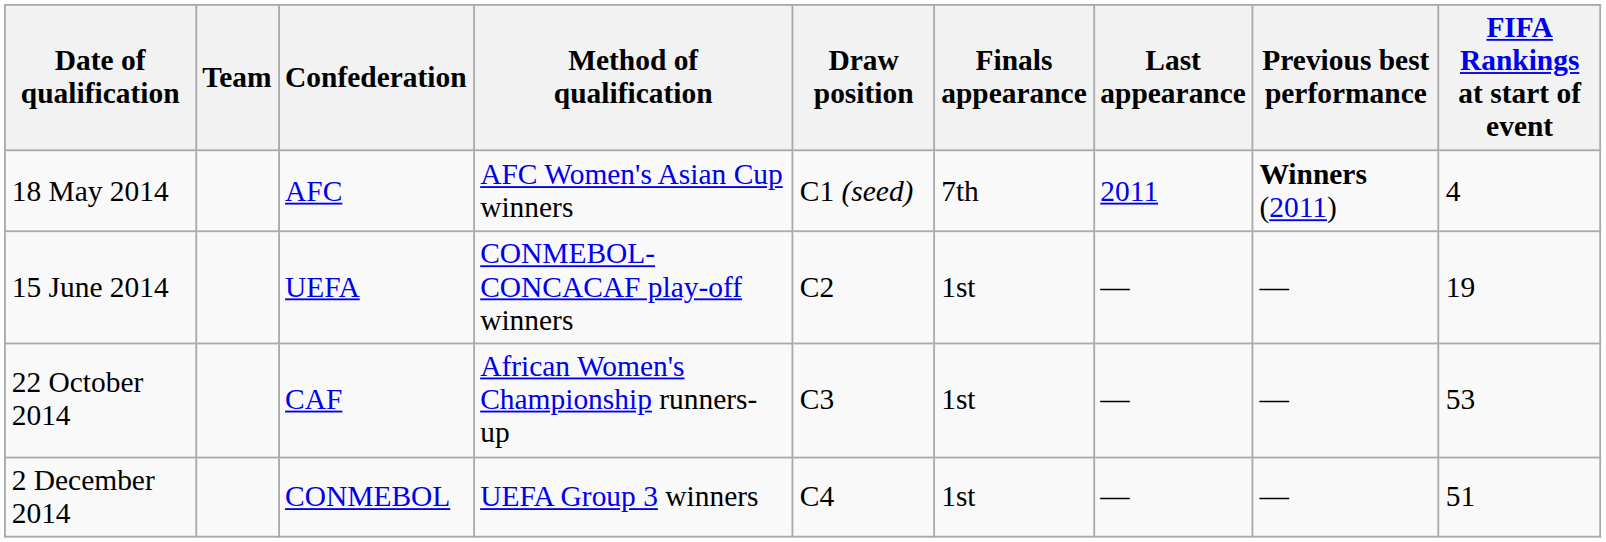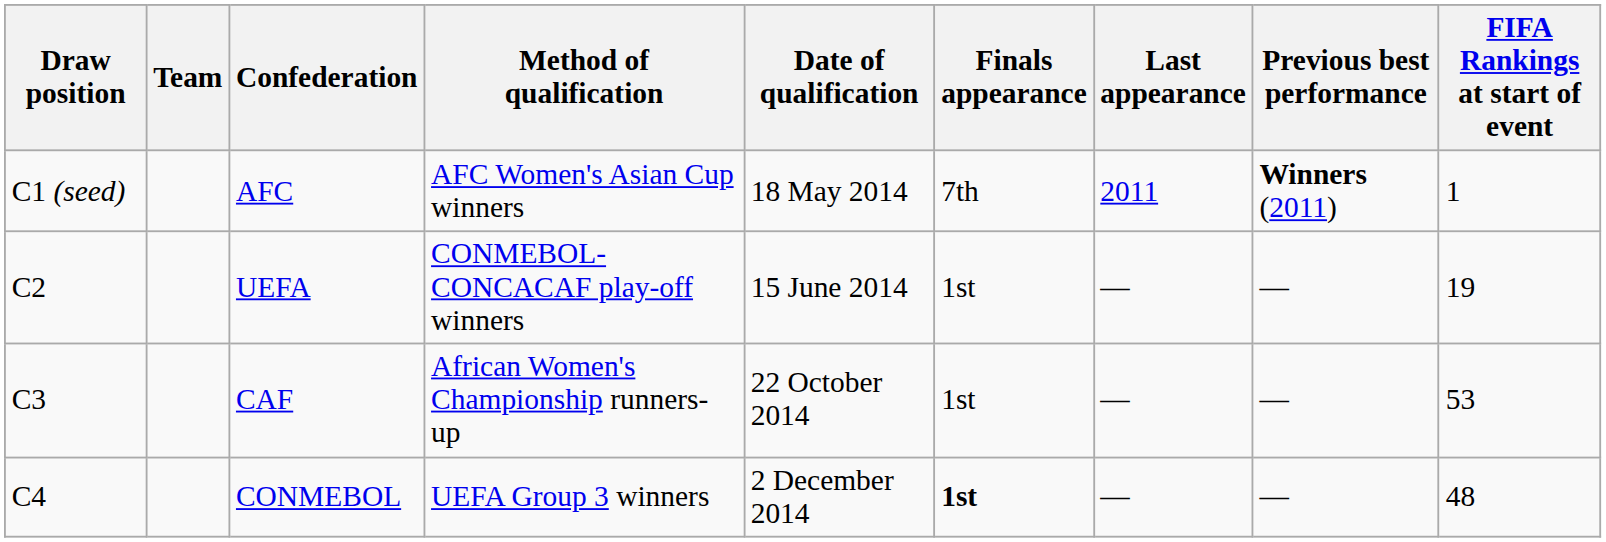columns swapped: Draw position <-> Date of qualification
AFC | FIFA Rankings at start of event: 4 -> 1
CONMEBOL | Finals appearance: normal -> bold
CONMEBOL | FIFA Rankings at start of event: 51 -> 48
